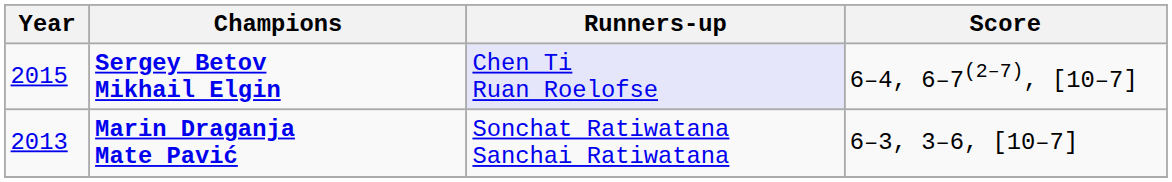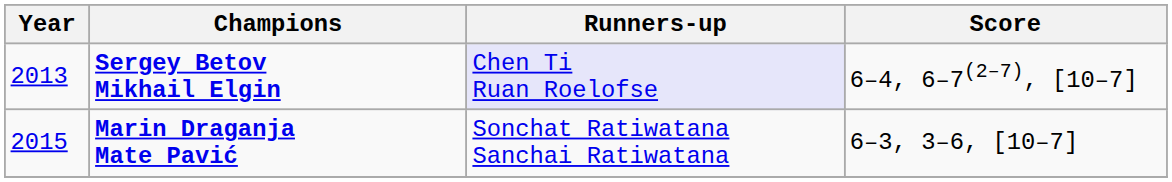Sergey Betov Mikhail Elgin | Year: 2015 -> 2013
Marin Draganja Mate Pavić | Year: 2013 -> 2015
